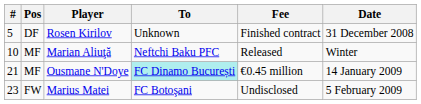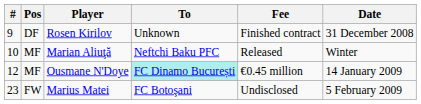Rosen Kirilov | #: 5 -> 9
Ousmane N'Doye | #: 21 -> 12
